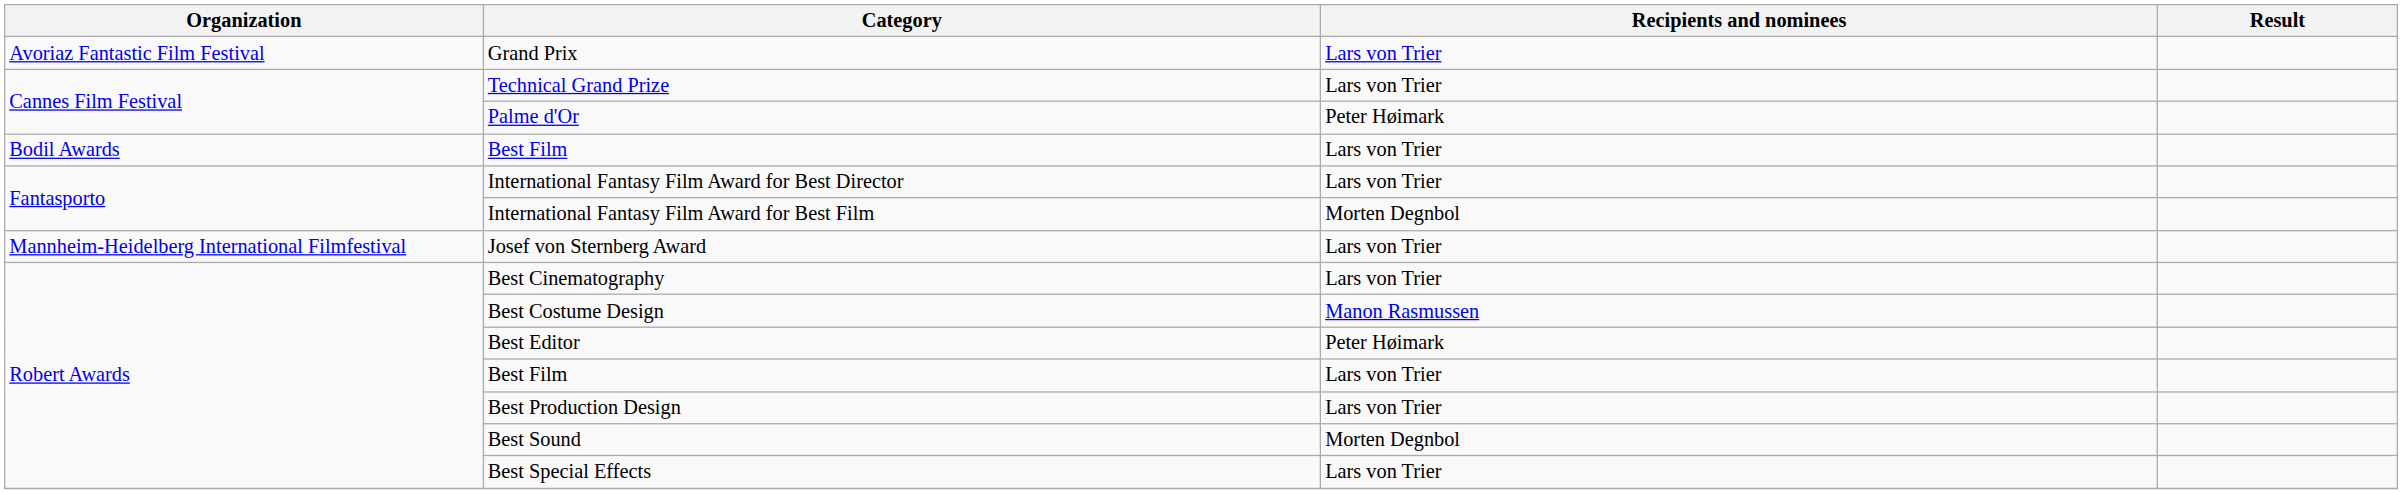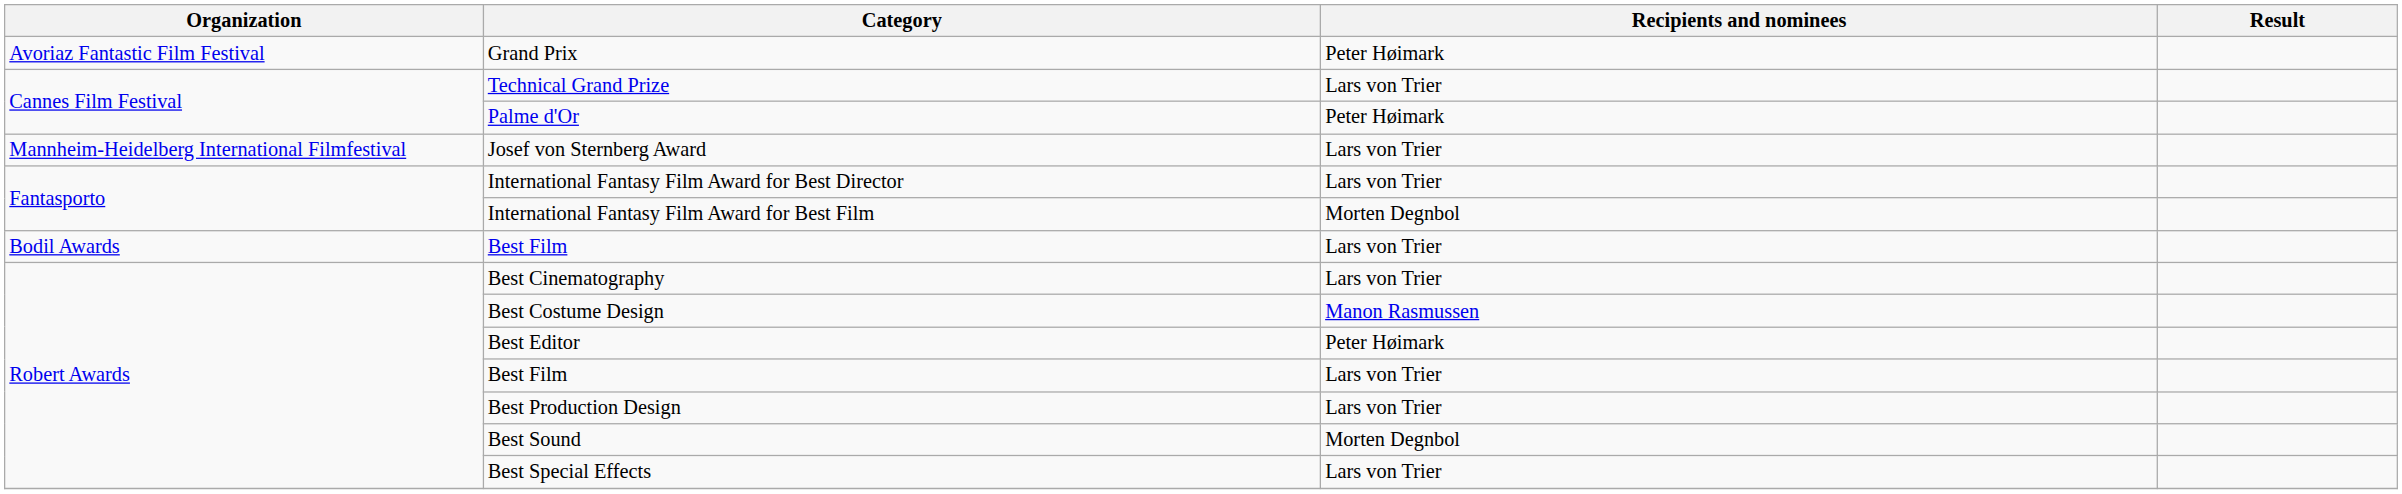Grand Prix | Recipients and nominees: Lars von Trier -> Peter Høimark
rows swapped: Bodil Awards / Best Film <-> Josef von Sternberg Award
